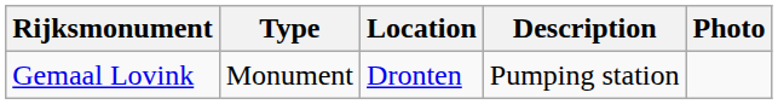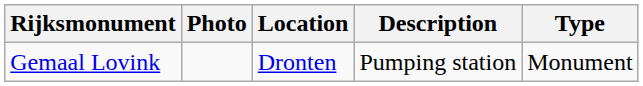columns swapped: Type <-> Photo
